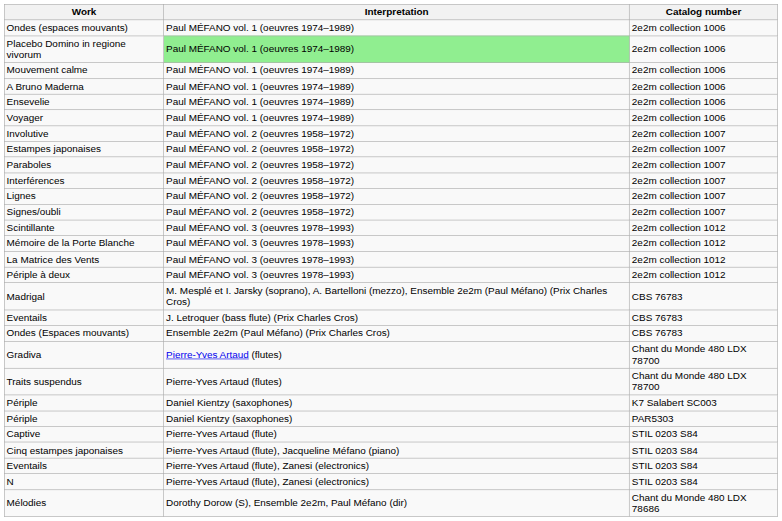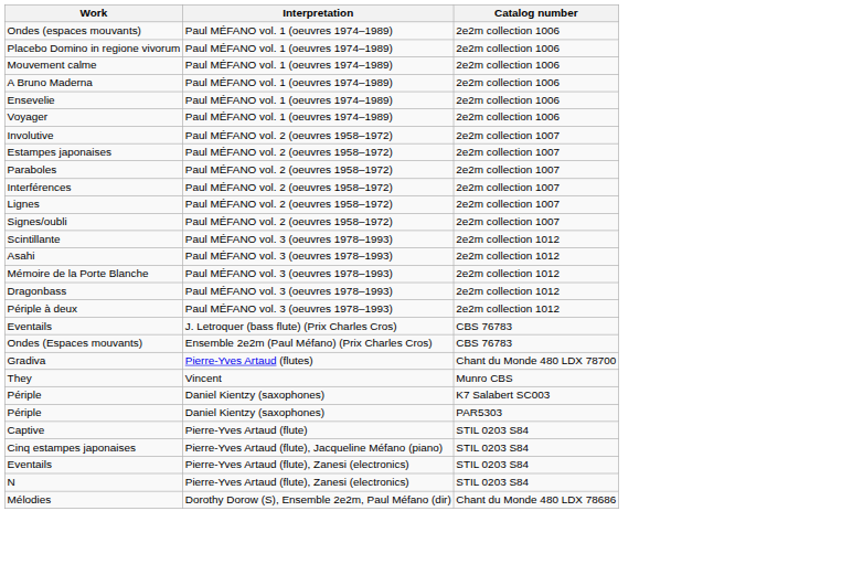Placebo Domino in regione vivorum | Interpretation: lightgreen background -> no background
+ row: Asahi | Paul MÉFANO vol. 3 (oeuvres 1978–1993) | 2e2m collection 1012
+ row: Dragonbass | Paul MÉFANO vol. 3 (oeuvres 1978–1993) | 2e2m collection 1012
- row: La Matrice des Vents | Paul MÉFANO vol. 3 (oeuvres 1978–1993) | 2e2m collection 1012
- row: Madrigal | M. Mesplé et I. Jarsky (soprano), A. Bartelloni (mezzo), Ensemble 2e2m (Paul Méfano) (Prix Charles Cros) | CBS 76783
- row: Traits suspendus | Pierre-Yves Artaud (flutes) | Chant du Monde 480 LDX 78700
+ row: They | Vincent | Munro CBS
